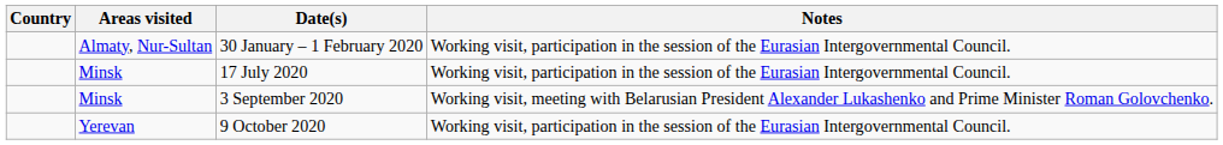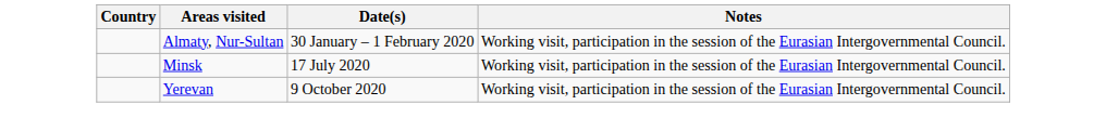- row: Minsk | 3 September 2020 | Working visit, meeting with Belarusian President Alexander Lukashenko and Prime Minister Roman Golovchenko.
